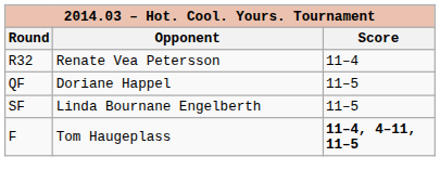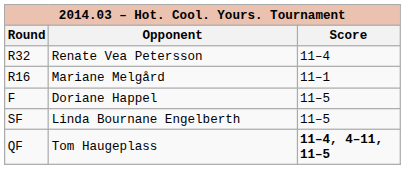+ row: R16 | Mariane Melgård | 11–1
Doriane Happel | Round: QF -> F
Tom Haugeplass | Round: F -> QF
